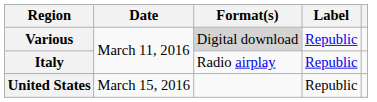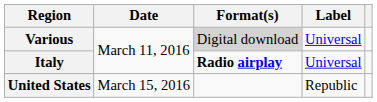Various | Label: Republic -> Universal
Italy | Format(s): normal -> bold
Italy | Label: Republic -> Universal
